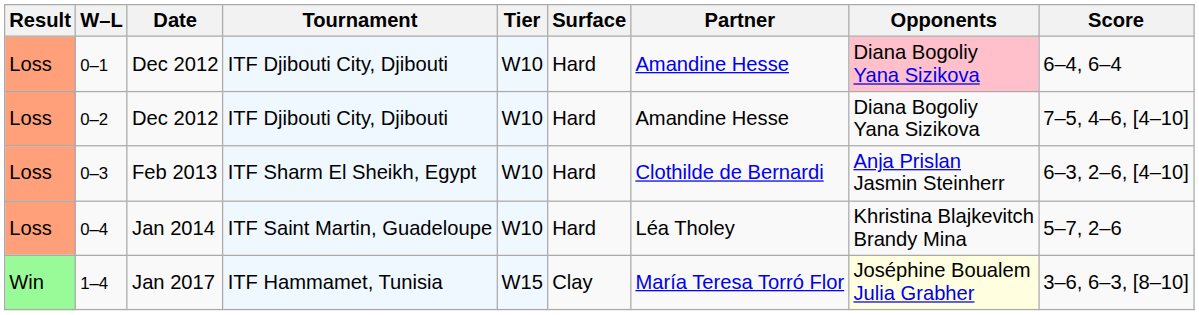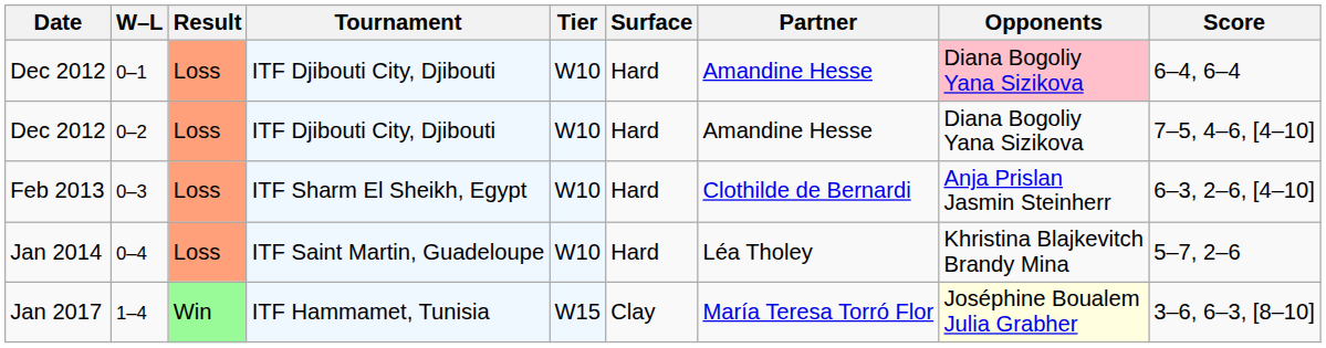columns swapped: Result <-> Date
